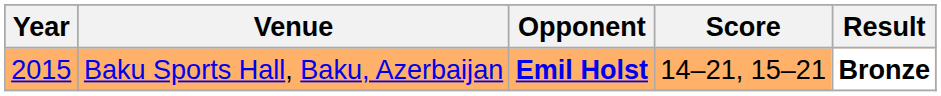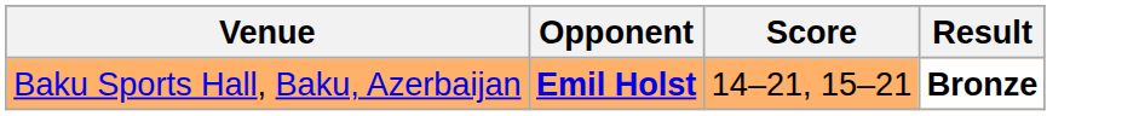- column: Year | 2015
